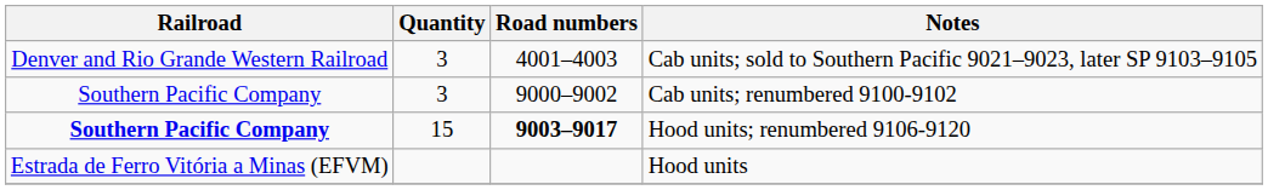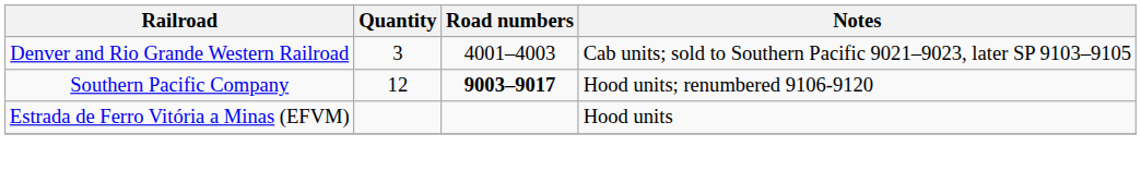- row: Southern Pacific Company | 3 | 9000–9002 | Cab units; renumbered 9100-9102
Hood units; renumbered 9106-9120 | Railroad: bold -> normal
Hood units; renumbered 9106-9120 | Quantity: 15 -> 12
